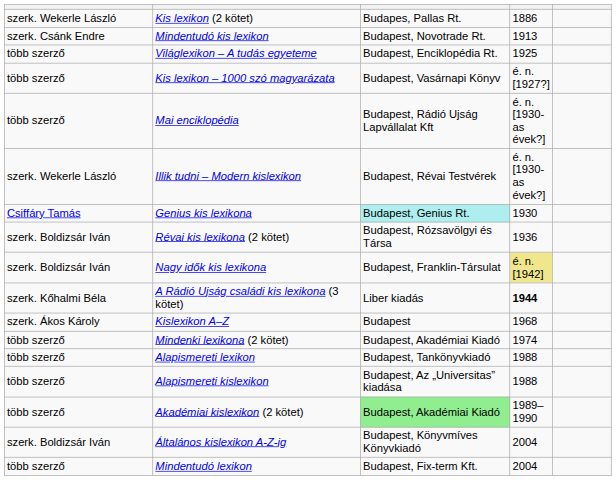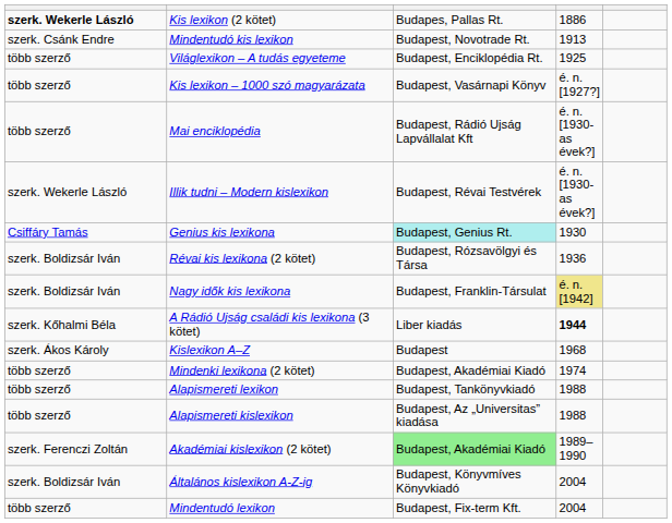Kis lexikon (2 kötet) | column 1: normal -> bold
Akadémiai kislexikon (2 kötet) | column 1: több szerző -> szerk. Ferenczi Zoltán
